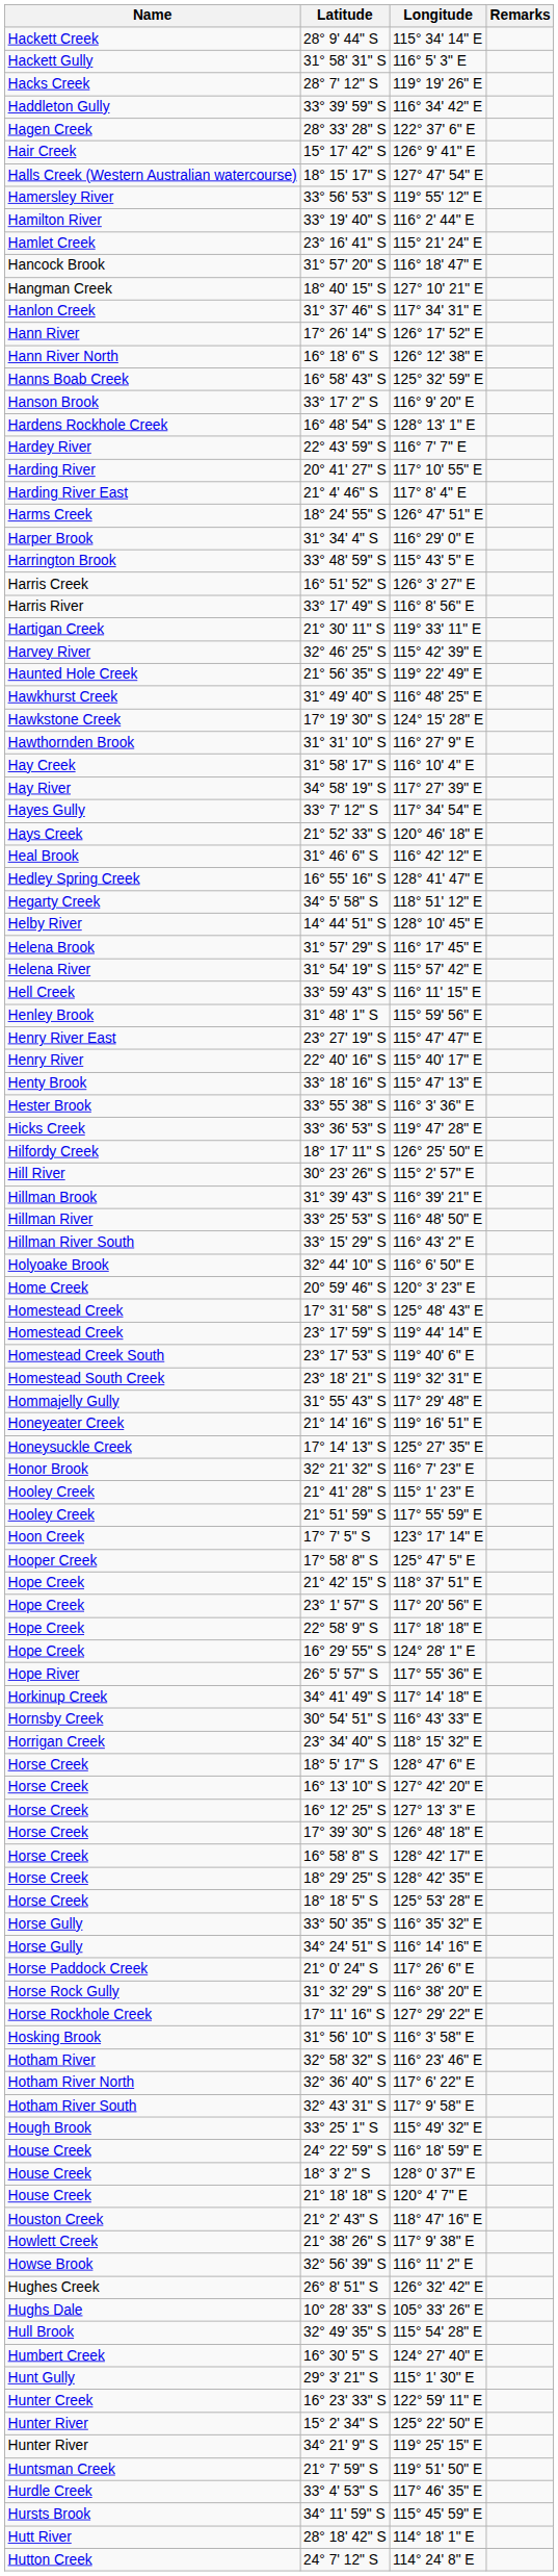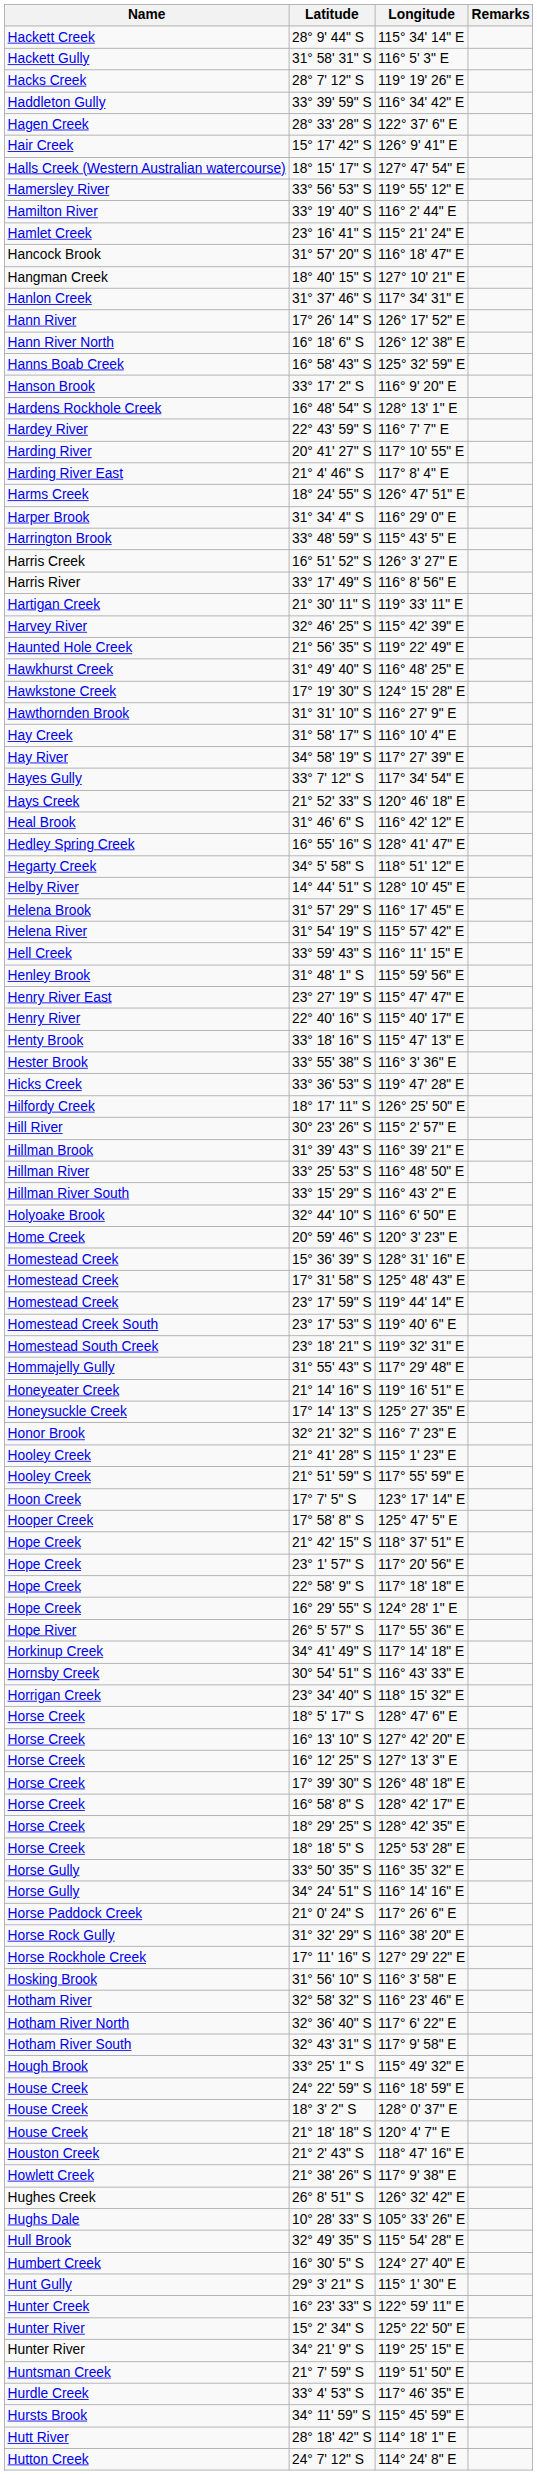+ row: Homestead Creek | 15° 36' 39" S | 128° 31' 16" E
- row: Howse Brook | 32° 56' 39" S | 116° 11' 2" E
